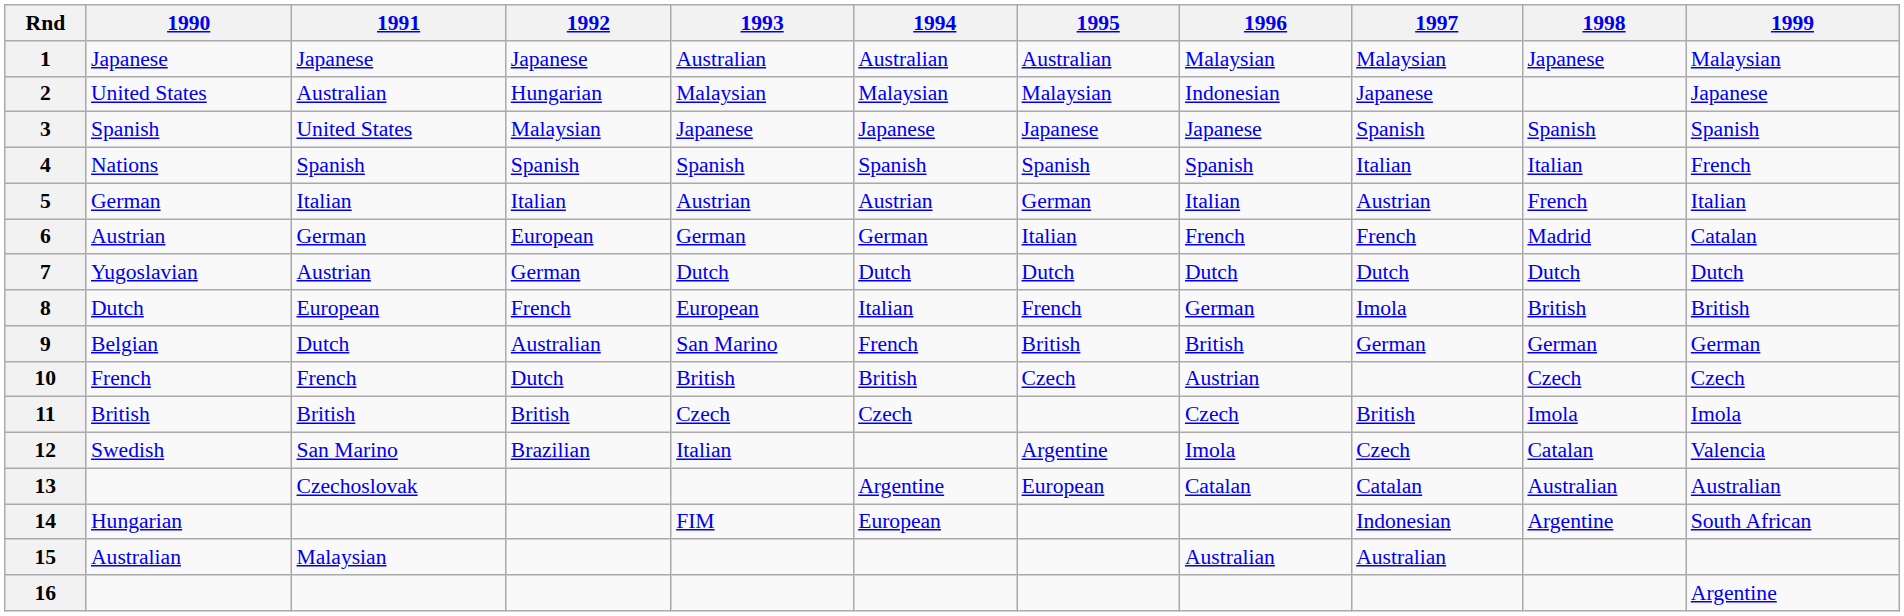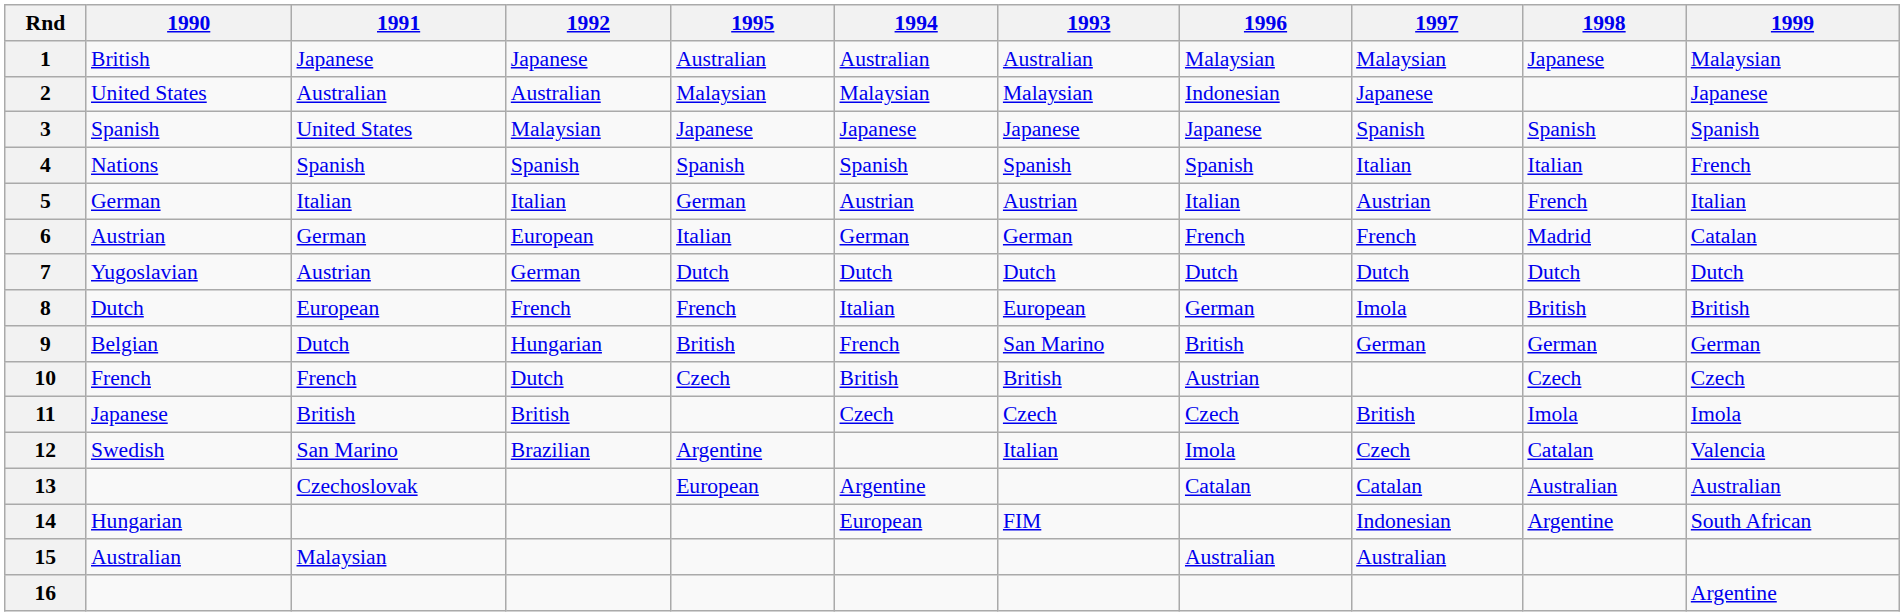columns swapped: 1993 <-> 1995
1 | 1990: Japanese -> British
2 | 1992: Hungarian -> Australian
9 | 1992: Australian -> Hungarian
11 | 1990: British -> Japanese
